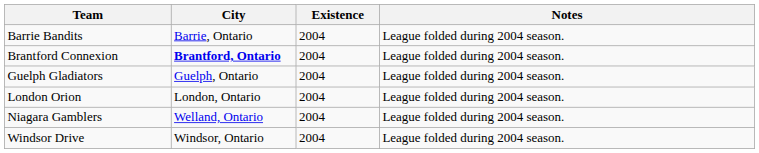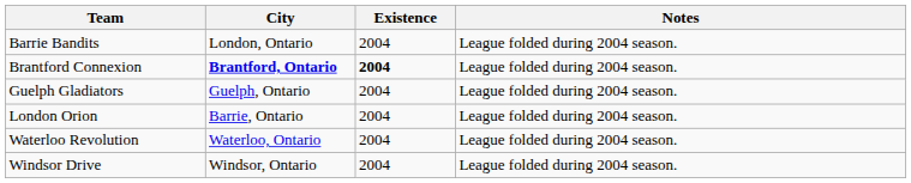Barrie Bandits | City: Barrie, Ontario -> London, Ontario
Brantford Connexion | Existence: normal -> bold
London Orion | City: London, Ontario -> Barrie, Ontario
- row: Niagara Gamblers | Welland, Ontario | 2004 | League folded during 2004 season.
+ row: Waterloo Revolution | Waterloo, Ontario | 2004 | League folded during 2004 season.
